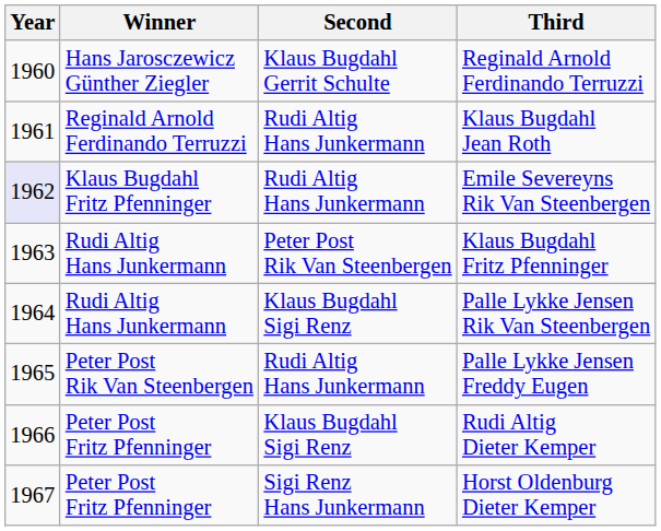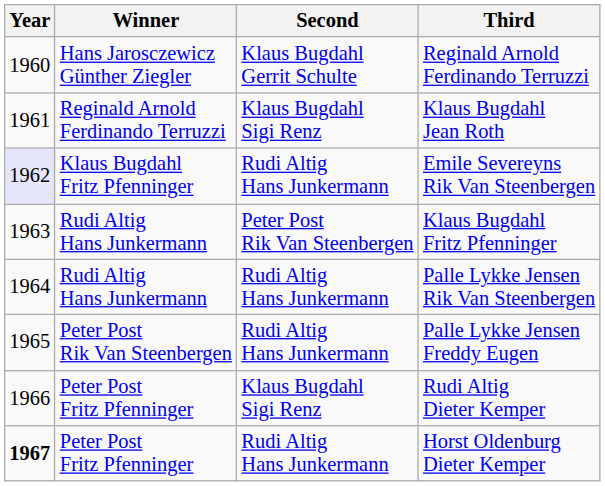Klaus Bugdahl Jean Roth | Second: Rudi Altig Hans Junkermann -> Klaus Bugdahl Sigi Renz
Palle Lykke Jensen Rik Van Steenbergen | Second: Klaus Bugdahl Sigi Renz -> Rudi Altig Hans Junkermann
Horst Oldenburg Dieter Kemper | Year: normal -> bold
Horst Oldenburg Dieter Kemper | Second: Sigi Renz Hans Junkermann -> Rudi Altig Hans Junkermann
